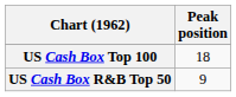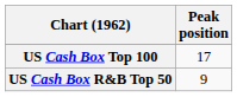US Cash Box Top 100 | Peak position: 18 -> 17
